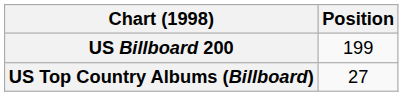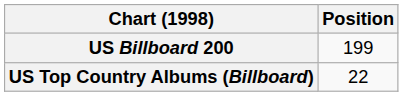US Top Country Albums (Billboard) | Position: 27 -> 22
